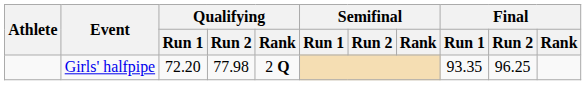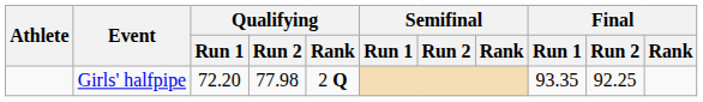Girls' halfpipe | Final / Run 2: 96.25 -> 92.25
